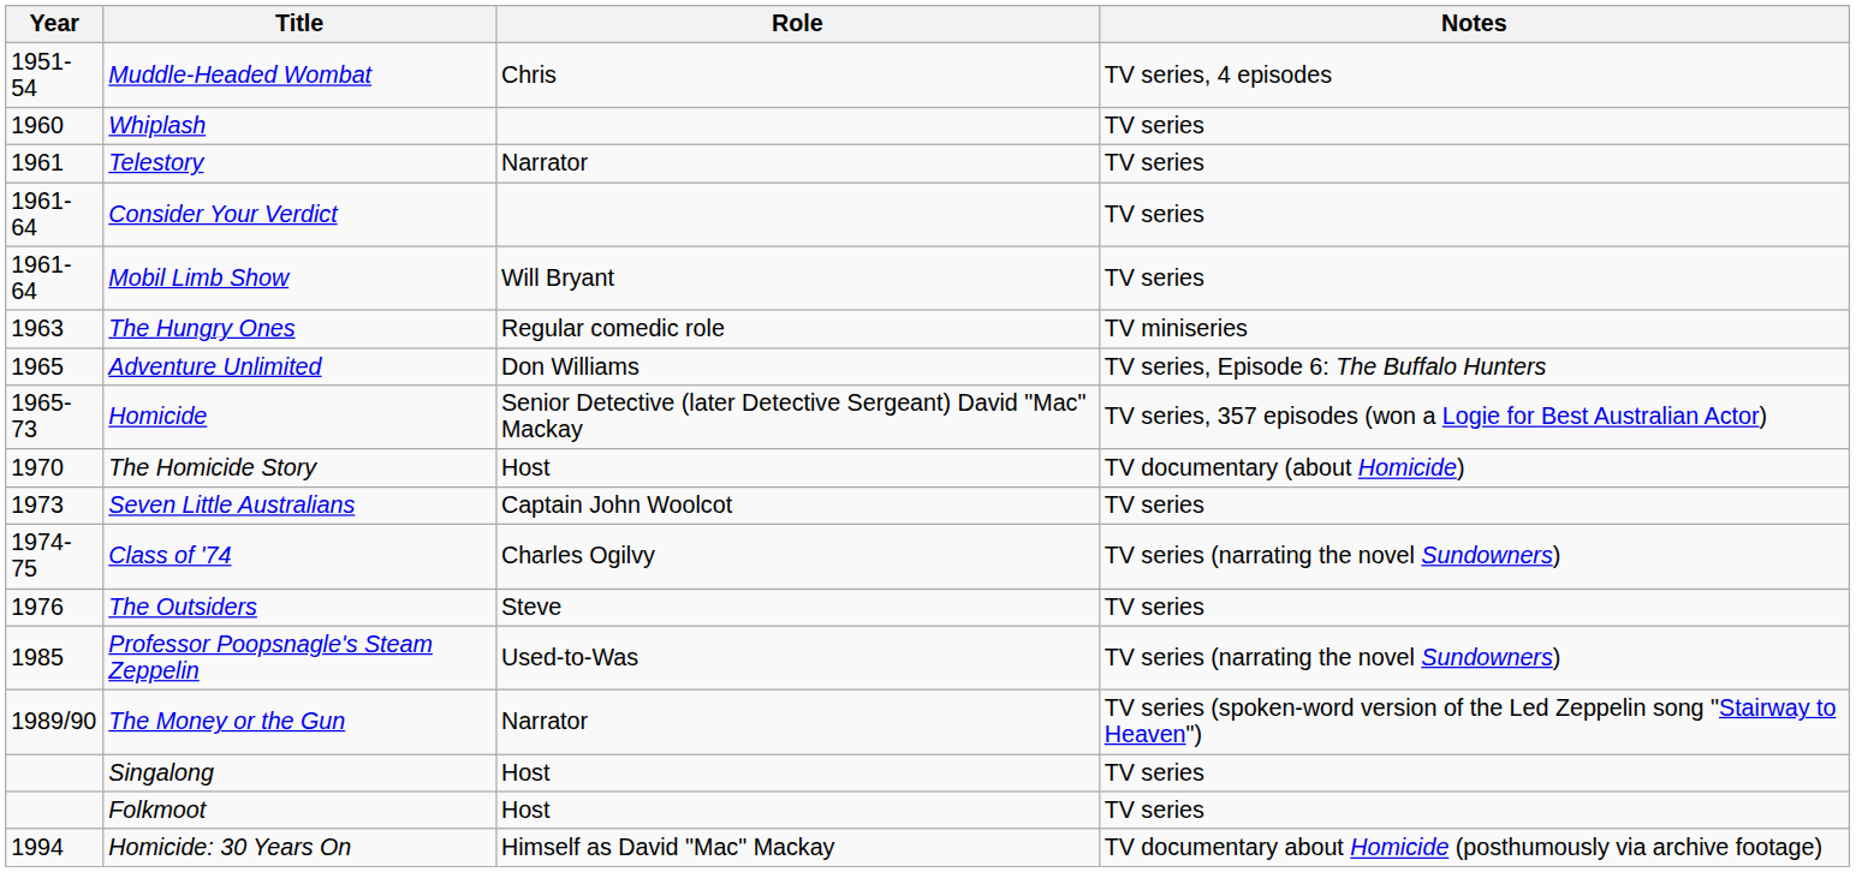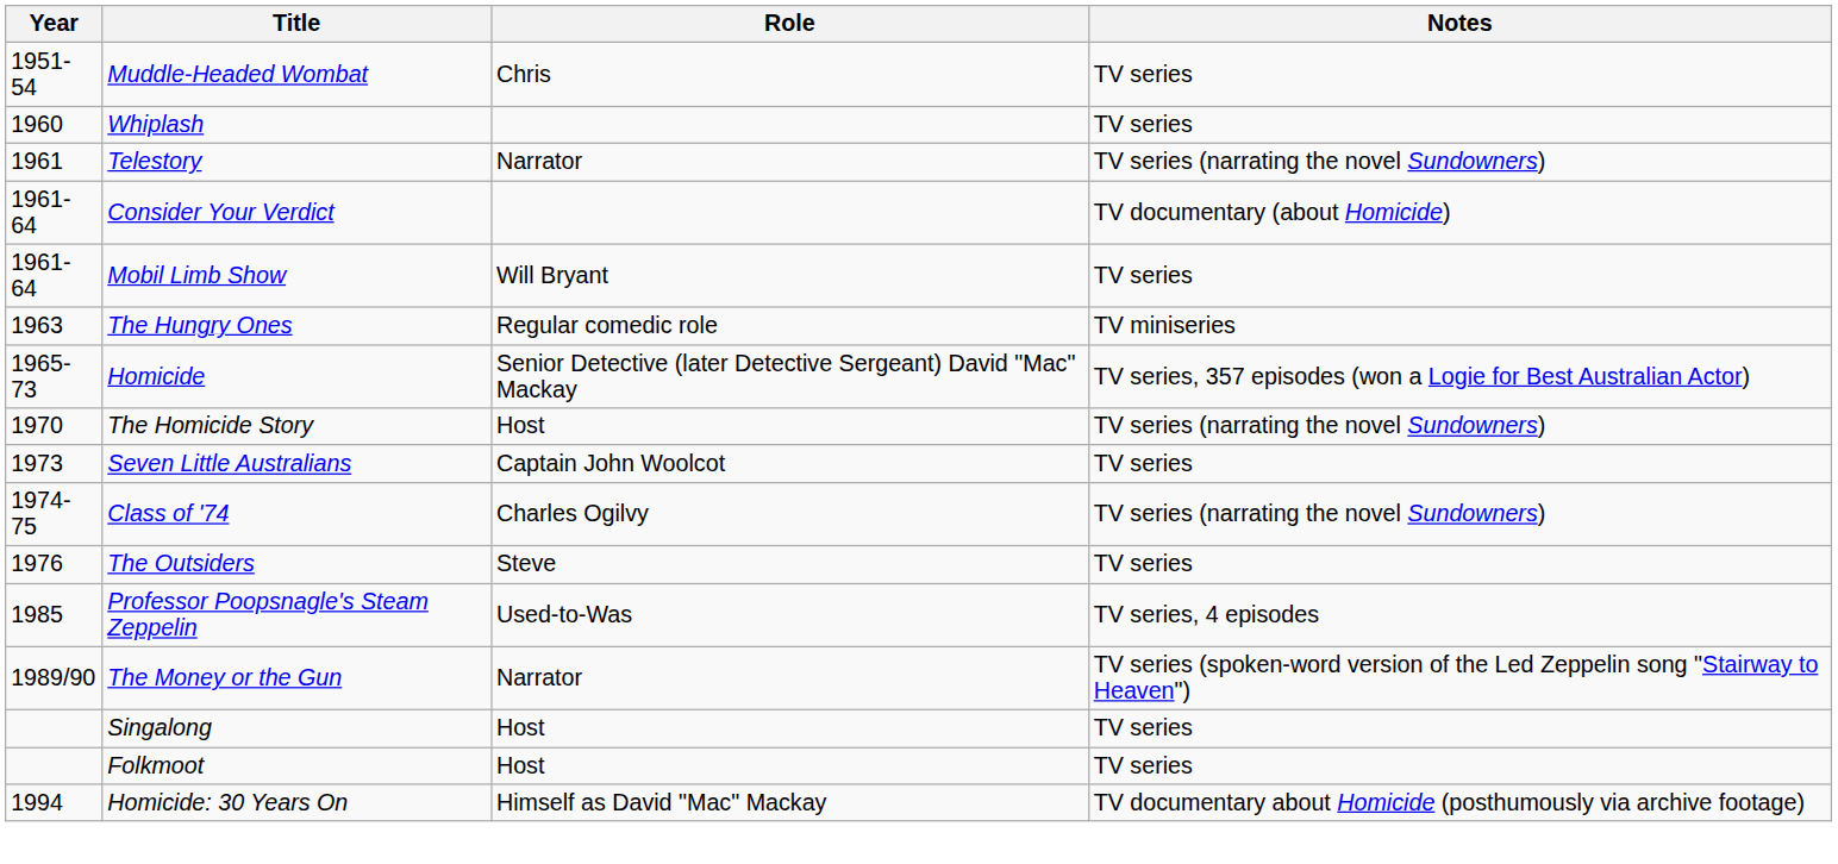Muddle-Headed Wombat | Notes: TV series, 4 episodes -> TV series
Telestory | Notes: TV series -> TV series (narrating the novel Sundowners)
Consider Your Verdict | Notes: TV series -> TV documentary (about Homicide)
- row: 1965 | Adventure Unlimited | Don Williams | TV series, Episode 6: The Buffalo Hunters
The Homicide Story | Notes: TV documentary (about Homicide) -> TV series (narrating the novel Sundowners)
Professor Poopsnagle's Steam Zeppelin | Notes: TV series (narrating the novel Sundowners) -> TV series, 4 episodes
